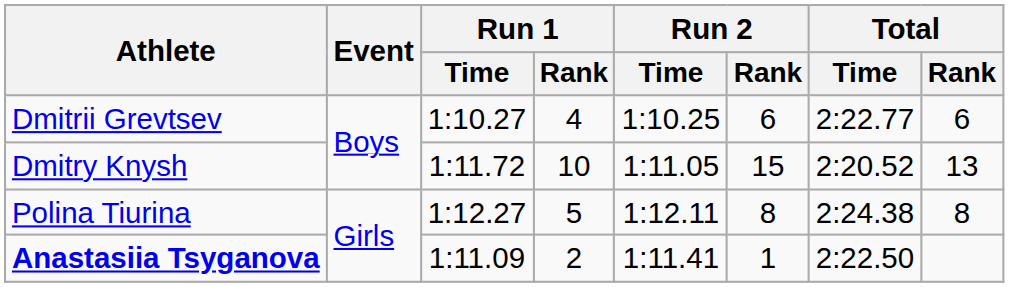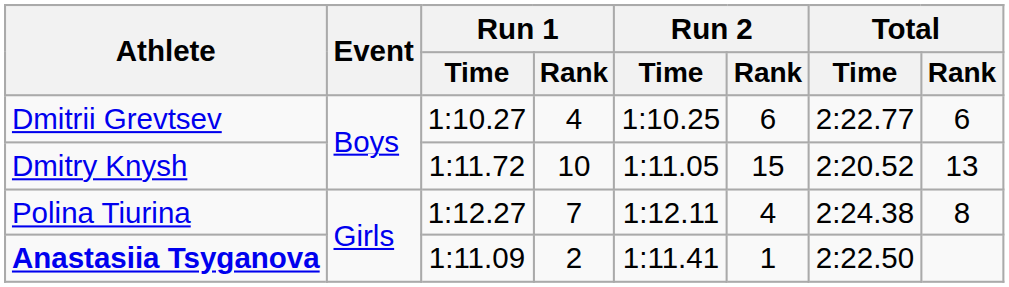Polina Tiurina | Run 1 / Rank: 5 -> 7
Polina Tiurina | Run 2 / Rank: 8 -> 4
